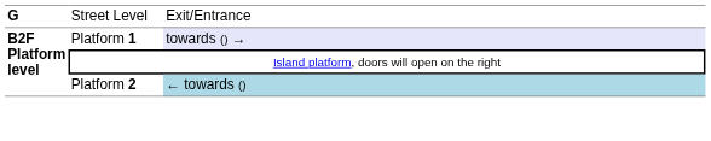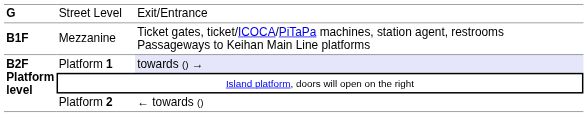+ row: B1F | Mezzanine | Ticket gates, ticket/ICOCA/PiTaPa machines, station agent, restrooms Passageways to Keihan Main Line platforms
Platform 2 | column 3: lightblue background -> no background
